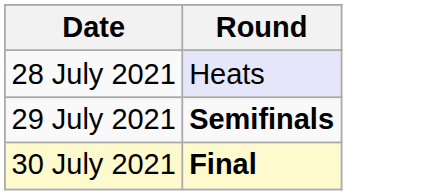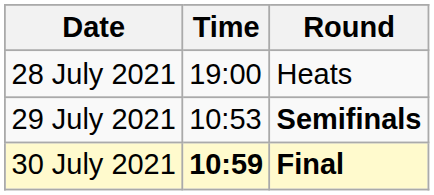+ column: Time | 19:00 | 10:53 | 10:59
28 July 2021 | Round: lavender background -> no background
